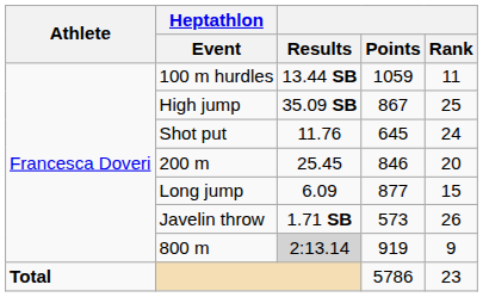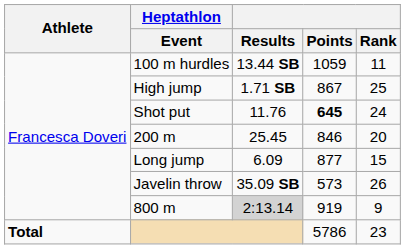High jump | Results: 35.09 SB -> 1.71 SB
Shot put | Points: normal -> bold
Javelin throw | Results: 1.71 SB -> 35.09 SB
